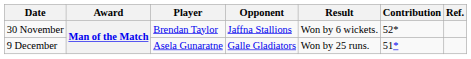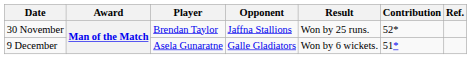30 November | Result: Won by 6 wickets. -> Won by 25 runs.
9 December | Result: Won by 25 runs. -> Won by 6 wickets.
